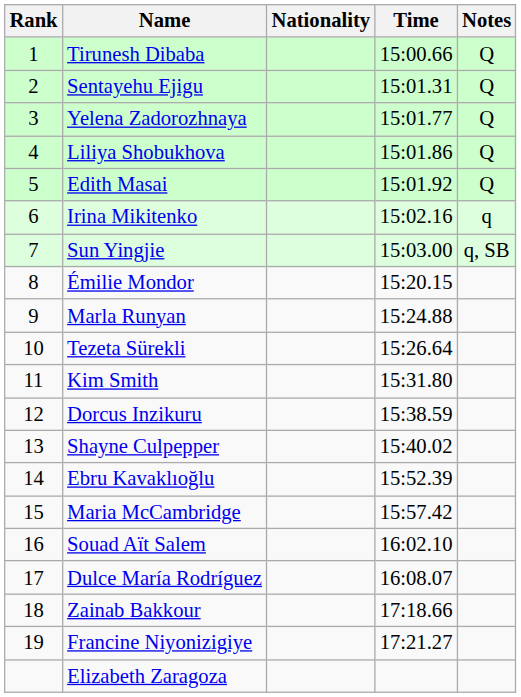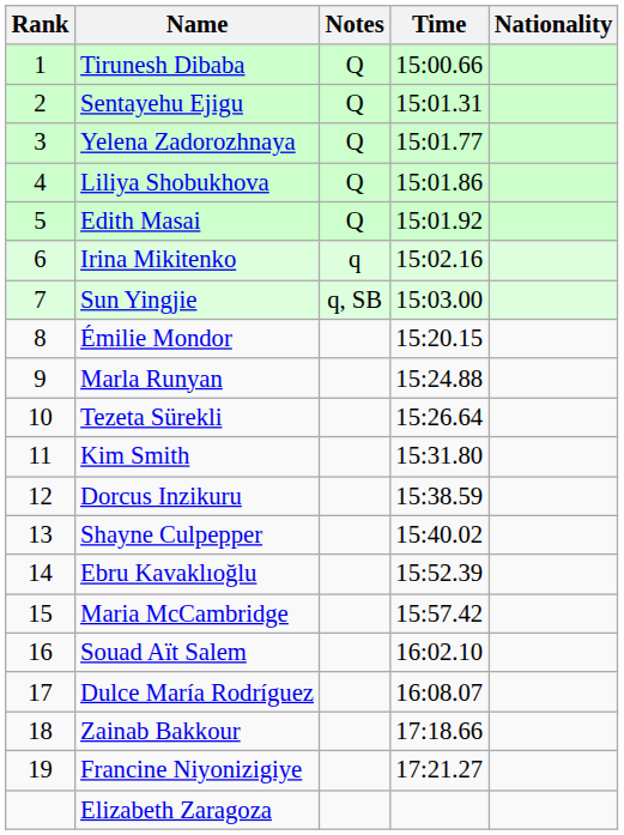columns swapped: Nationality <-> Notes
